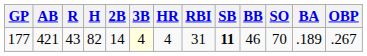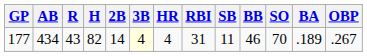177 | AB: 421 -> 434
177 | SB: bold -> normal
